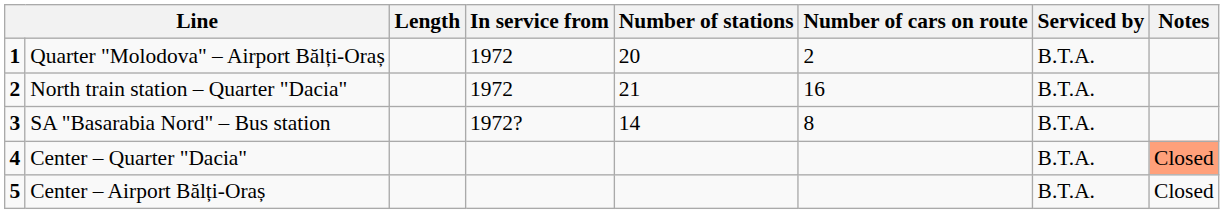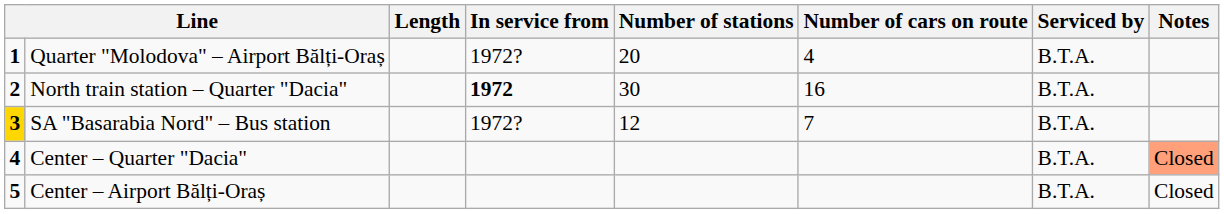Quarter "Molodova" – Airport Bălți-Oraș | In service from: 1972 -> 1972?
Quarter "Molodova" – Airport Bălți-Oraș | Number of cars on route: 2 -> 4
North train station – Quarter "Dacia" | In service from: normal -> bold
North train station – Quarter "Dacia" | Number of stations: 21 -> 30
SA "Basarabia Nord" – Bus station | column 1: no background -> gold background
SA "Basarabia Nord" – Bus station | Number of stations: 14 -> 12
SA "Basarabia Nord" – Bus station | Number of cars on route: 8 -> 7
